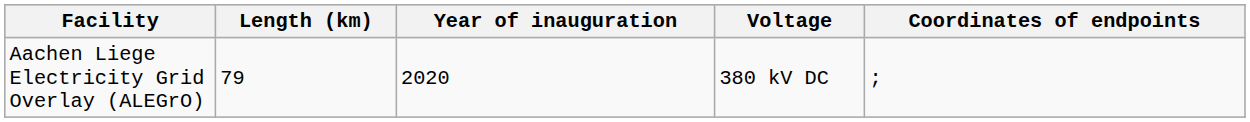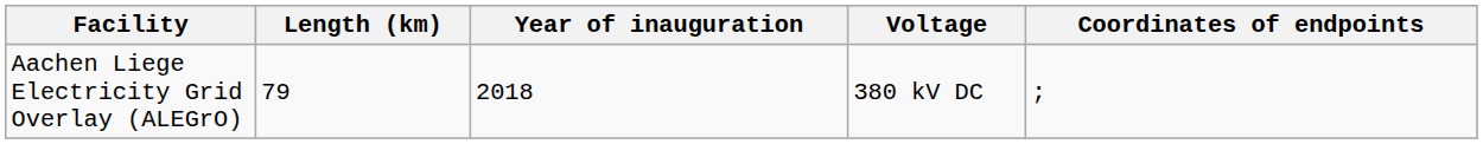Aachen Liege Electricity Grid Overlay (ALEGrO) | Year of inauguration: 2020 -> 2018
